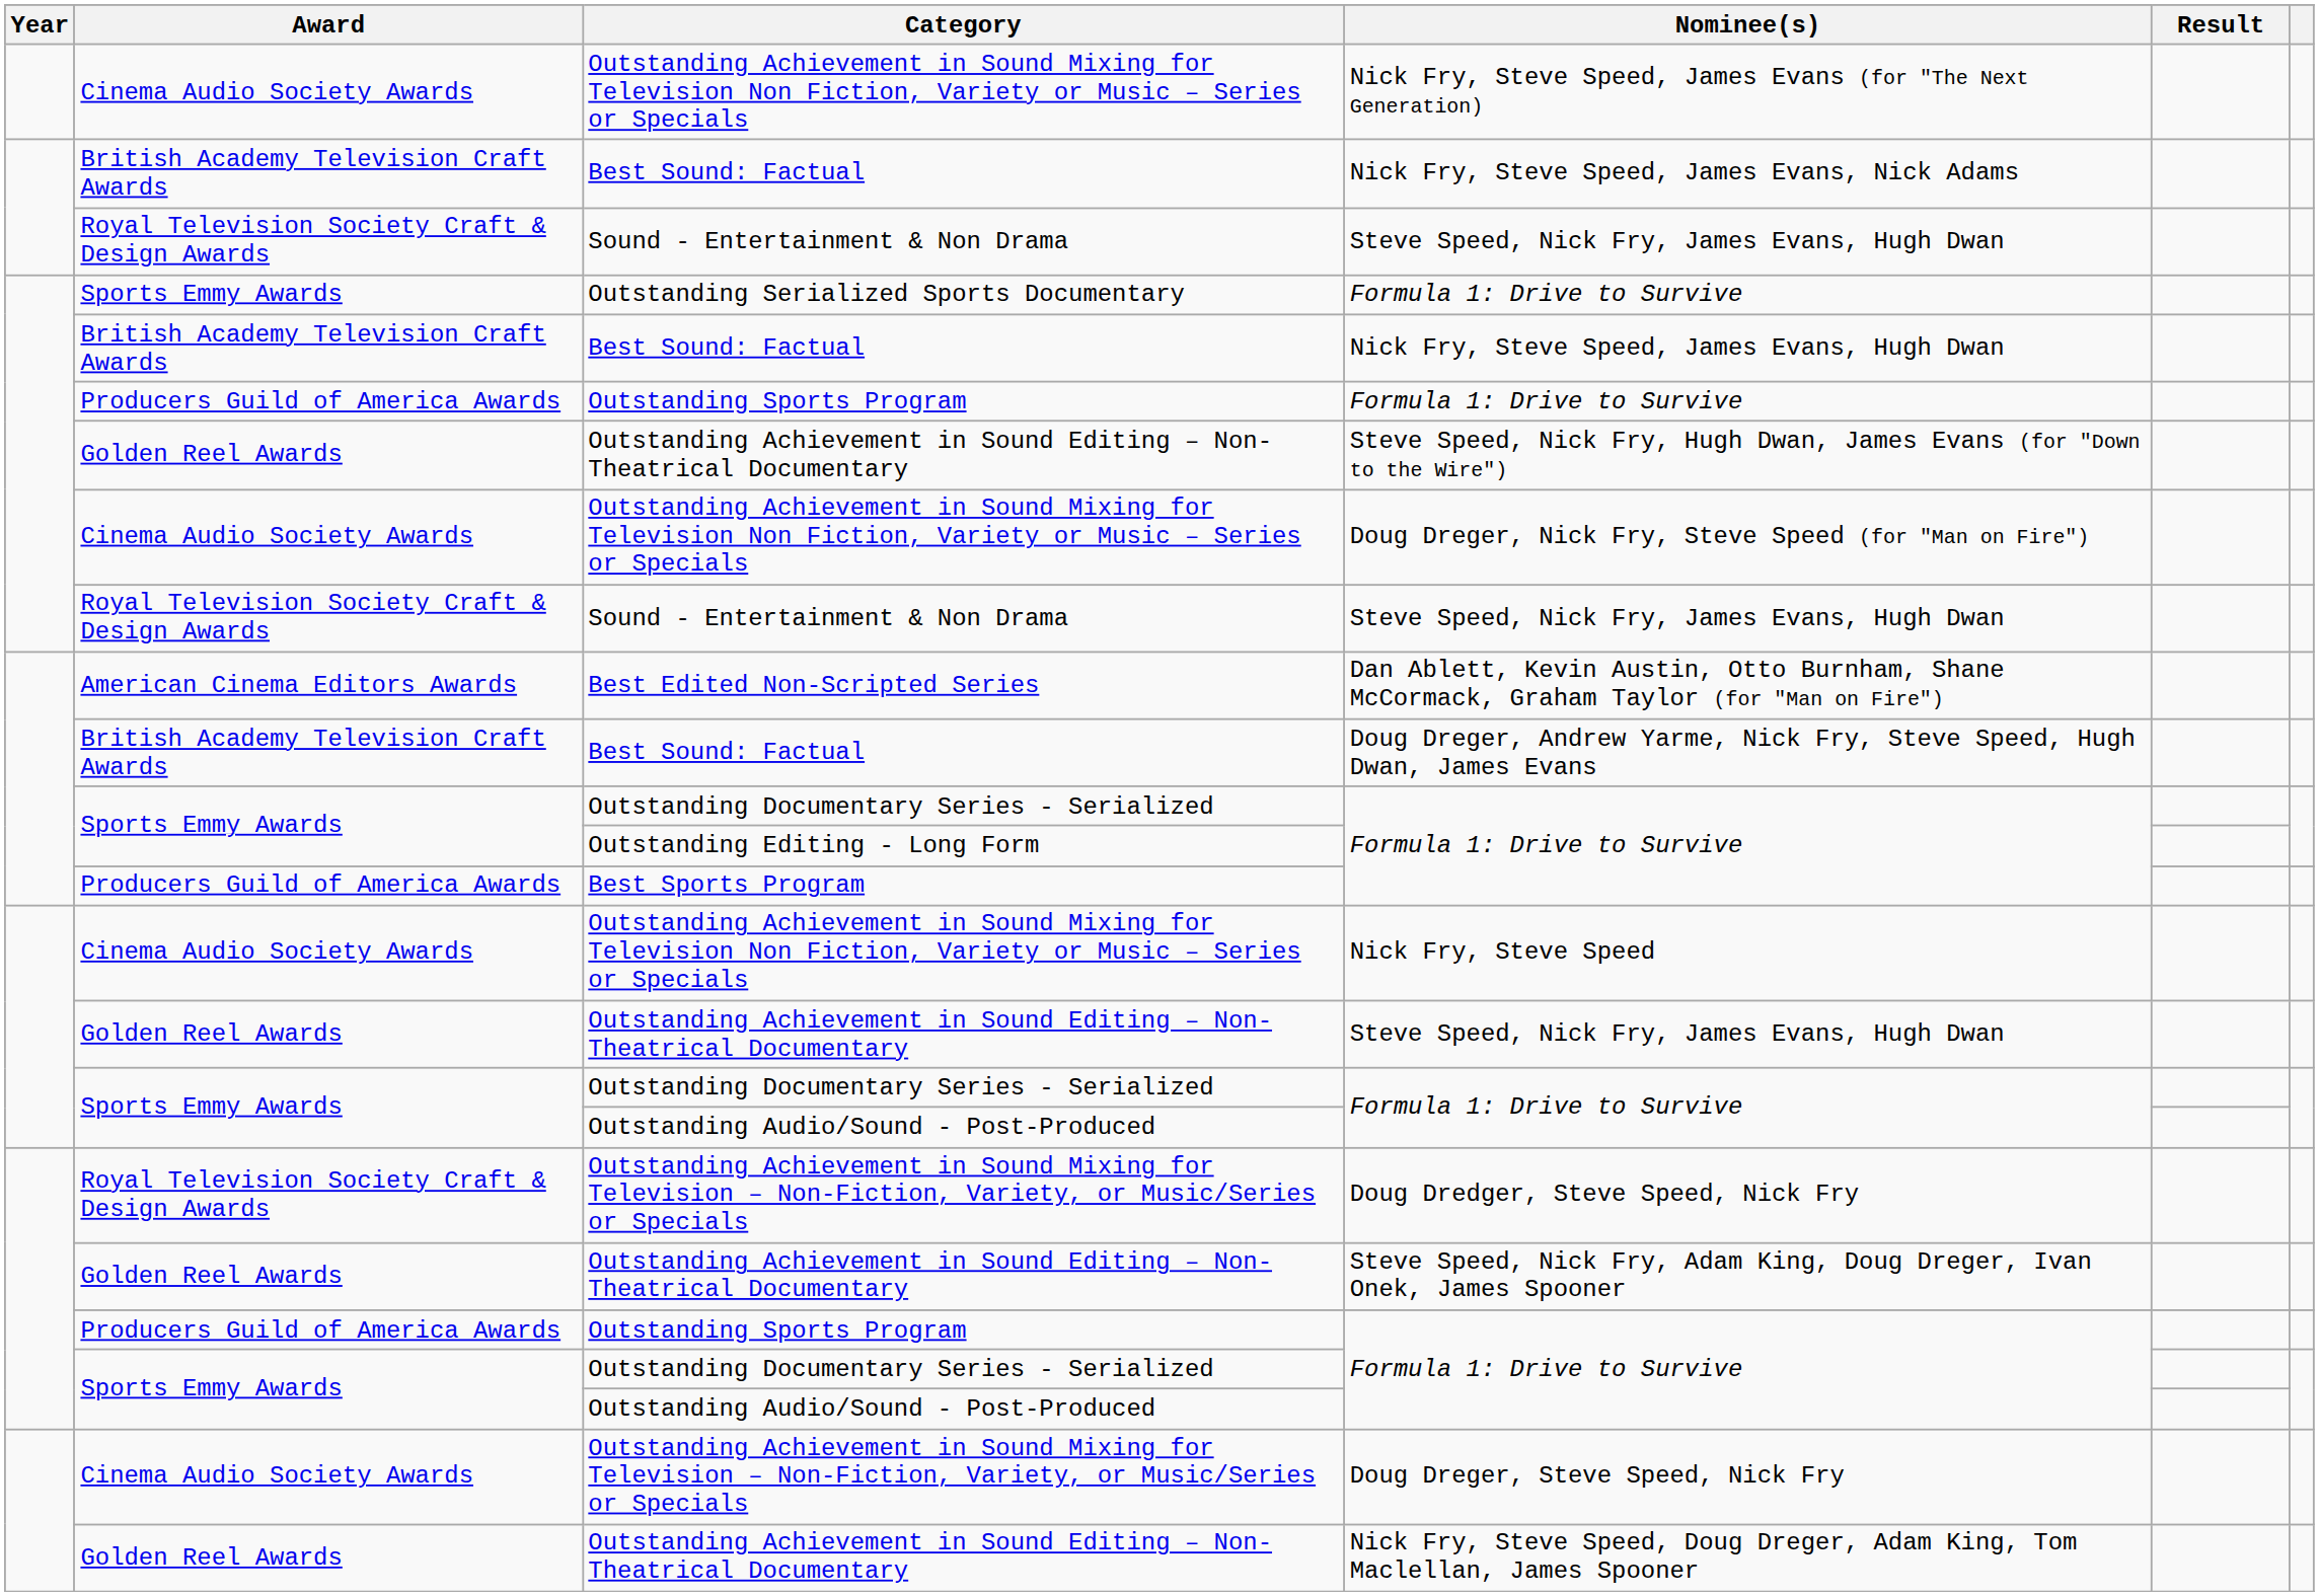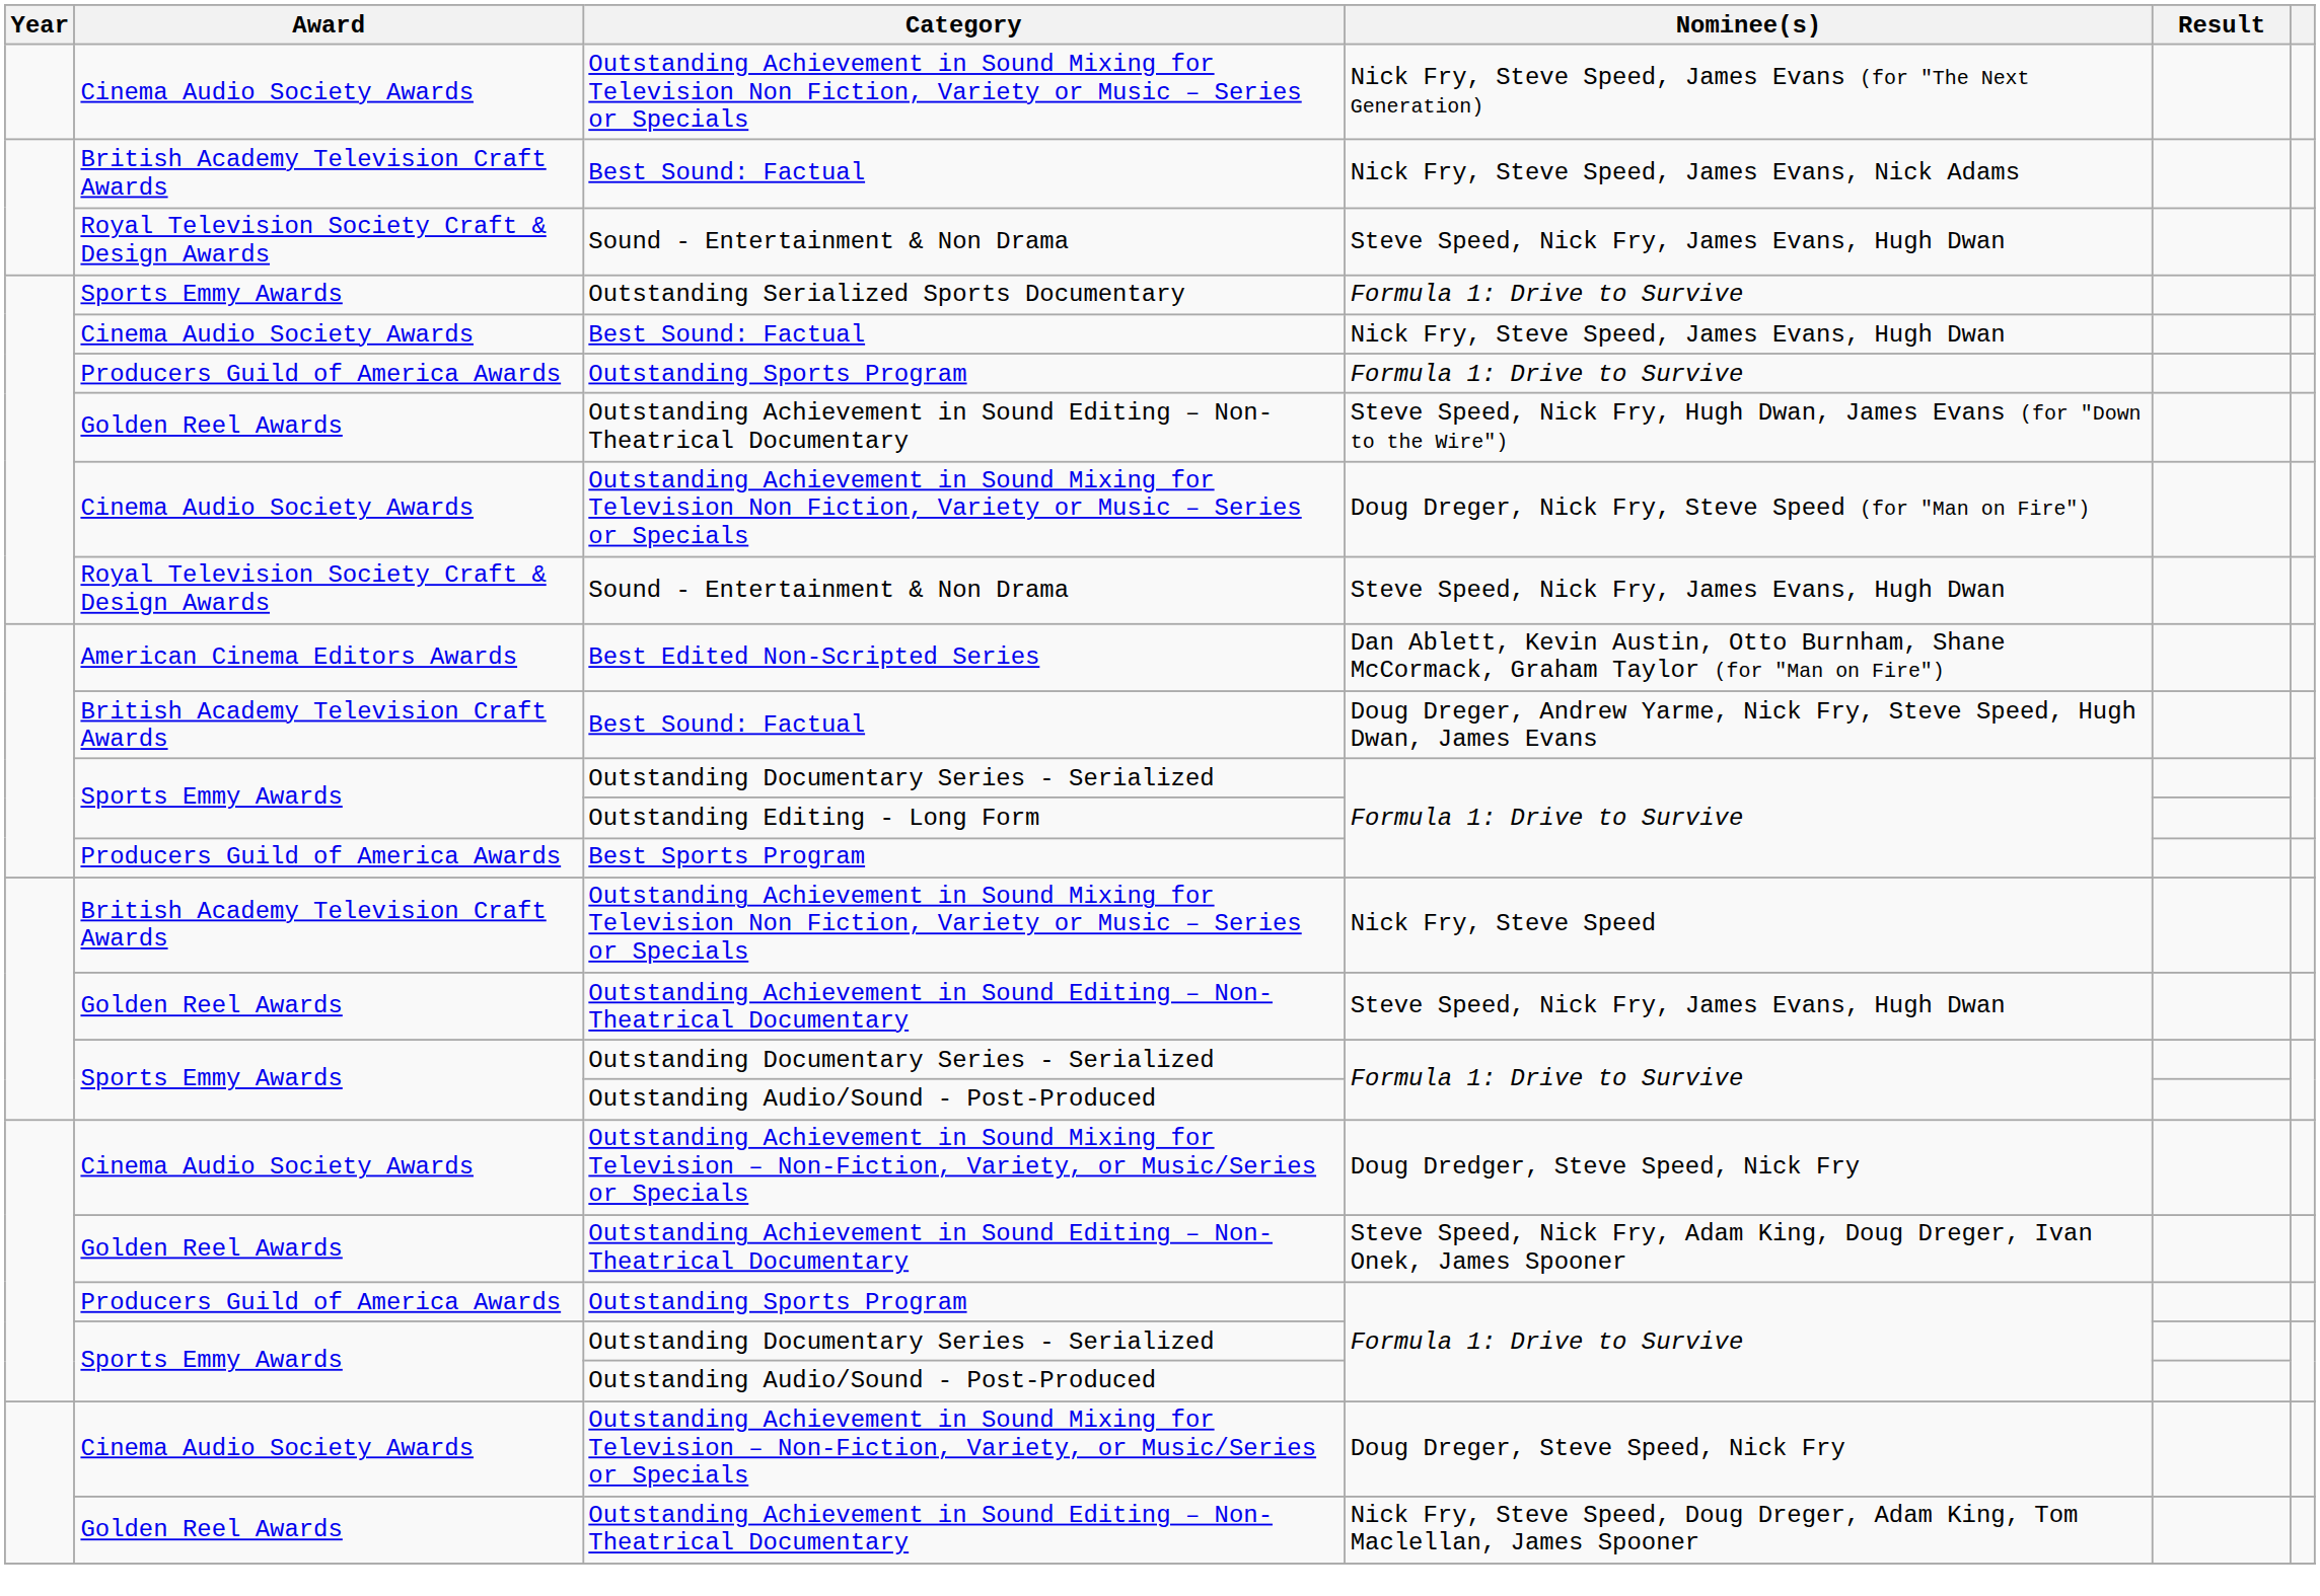Nick Fry, Steve Speed, James Evans, Hugh Dwan | Award: British Academy Television Craft Awards -> Cinema Audio Society Awards
Nick Fry, Steve Speed | Award: Cinema Audio Society Awards -> British Academy Television Craft Awards
Doug Dredger, Steve Speed, Nick Fry | Award: Royal Television Society Craft & Design Awards -> Cinema Audio Society Awards
